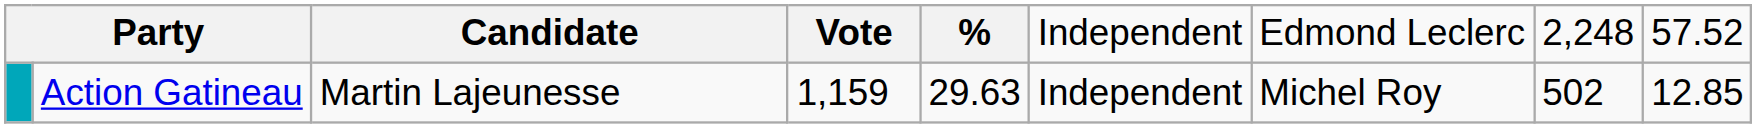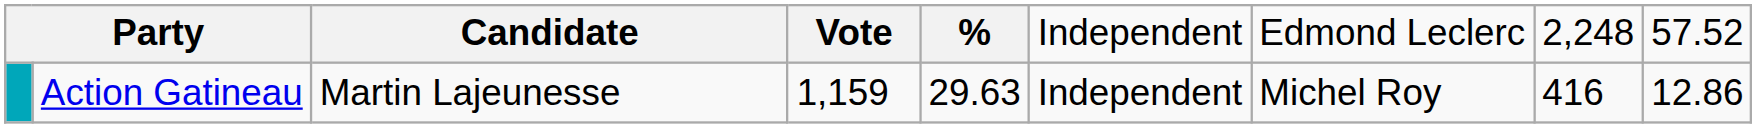Action Gatineau | column 8: 502 -> 416
Action Gatineau | column 9: 12.85 -> 12.86
